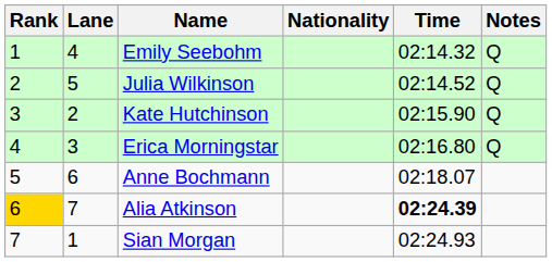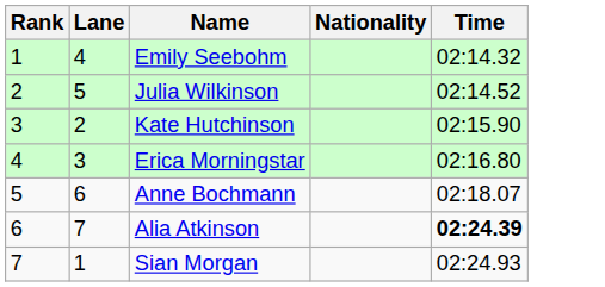- column: Notes | Q | Q | Q | Q
Alia Atkinson | Rank: gold background -> no background
